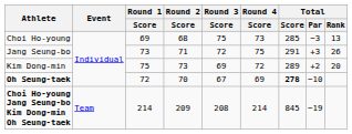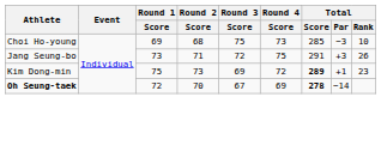Choi Ho-young | Total / Rank: 13 -> 10
Kim Dong-min | Total / Score: normal -> bold
Kim Dong-min | Total / Par: +2 -> +1
Kim Dong-min | Total / Rank: 20 -> 23
Oh Seung-taek | Total / Par: −10 -> −14
- row: Choi Ho-young Jang Seung-bo Kim Dong-min Oh Seung-taek | Team | 214 | 209 | 208 | 214 | 845 | −19
